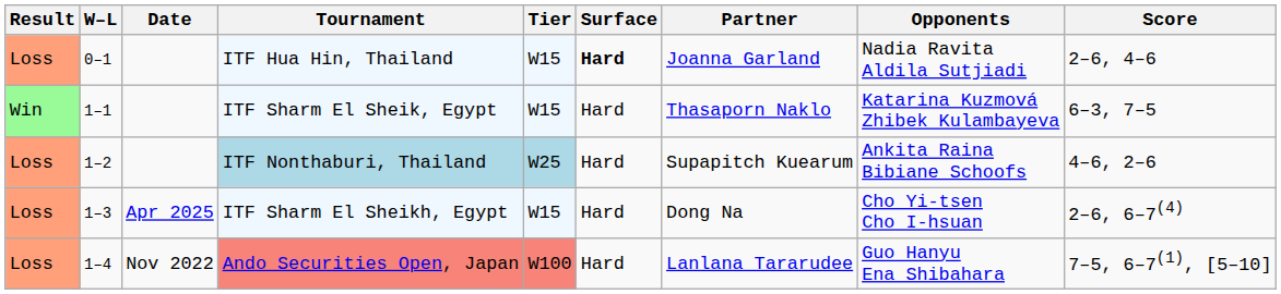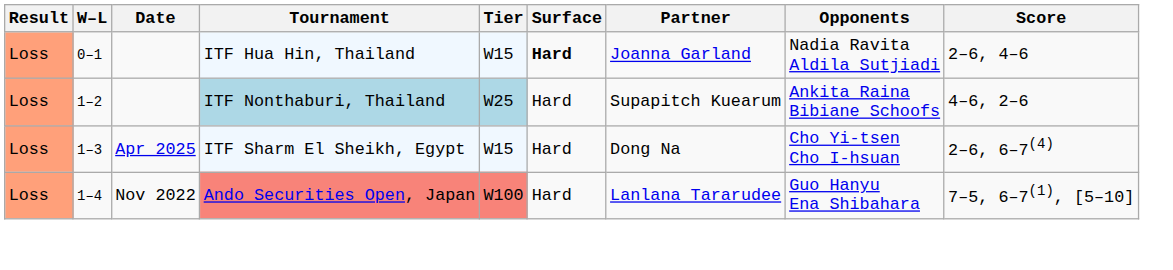- row: Win | 1–1 | ITF Sharm El Sheik, Egypt | W15 | Hard | Thasaporn Naklo | Katarina Kuzmová Zhibek Kulambayeva | 6–3, 7–5
